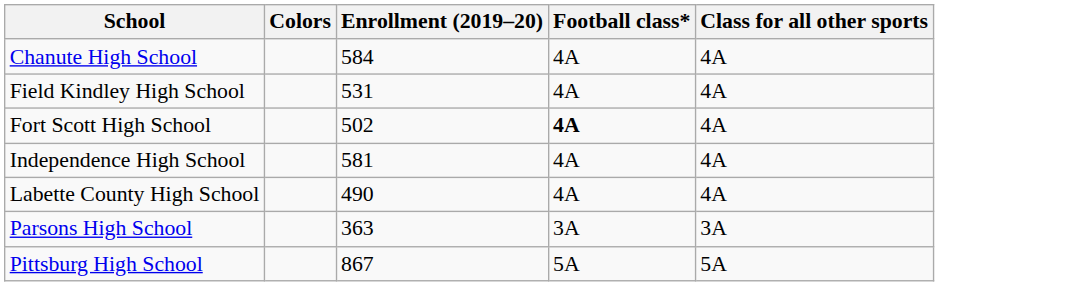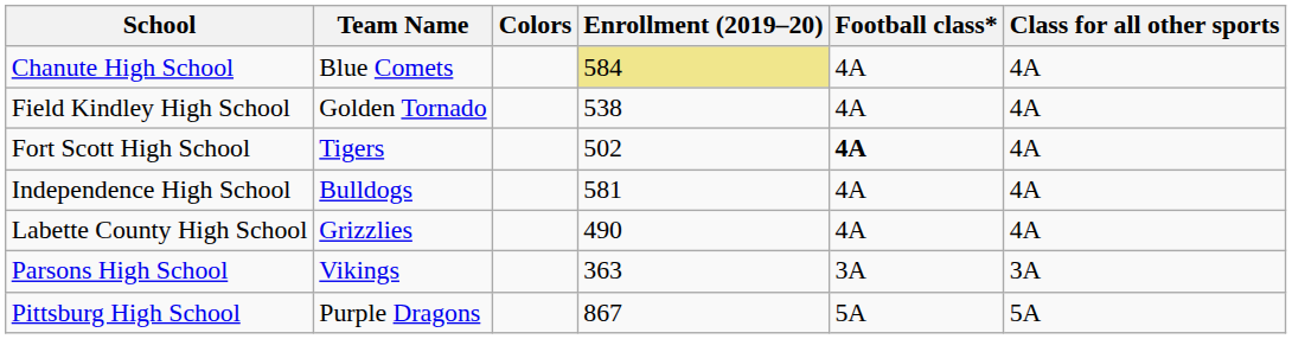+ column: Team Name | Blue Comets | Golden Tornado | Tigers | Bulldogs | Grizzlies | Vikings | Purple Dragons
Chanute High School | Enrollment (2019–20): no background -> khaki background
Field Kindley High School | Enrollment (2019–20): 531 -> 538
